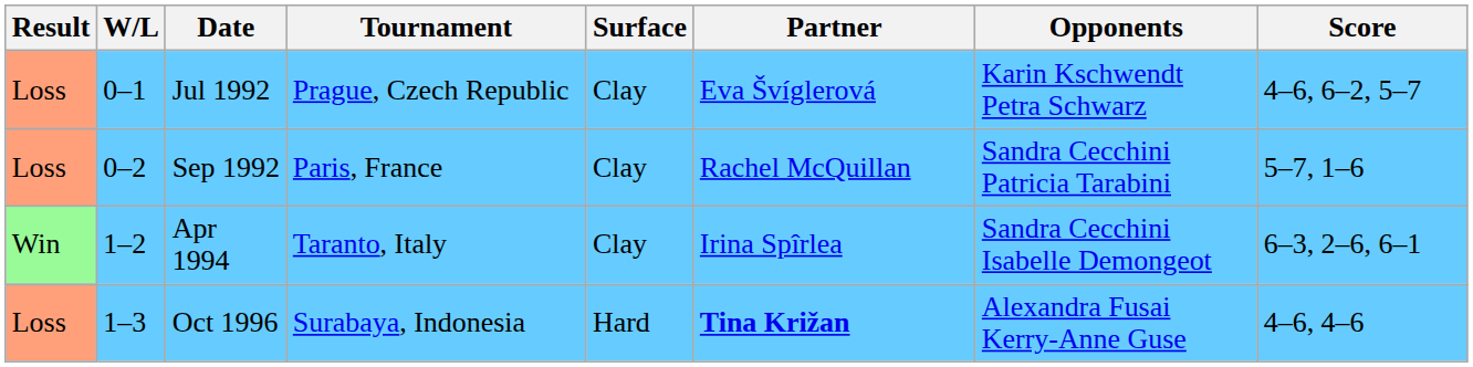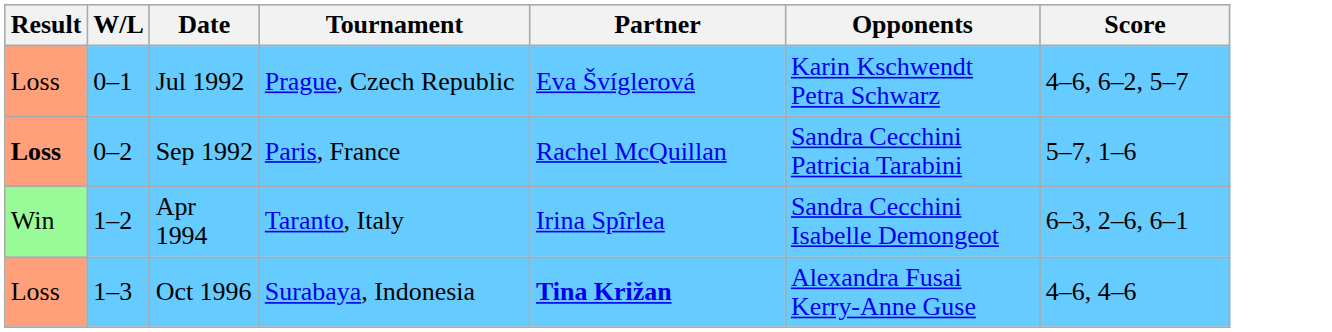- column: Surface | Clay | Clay | Clay | Hard
Sep 1992 | Result: normal -> bold
